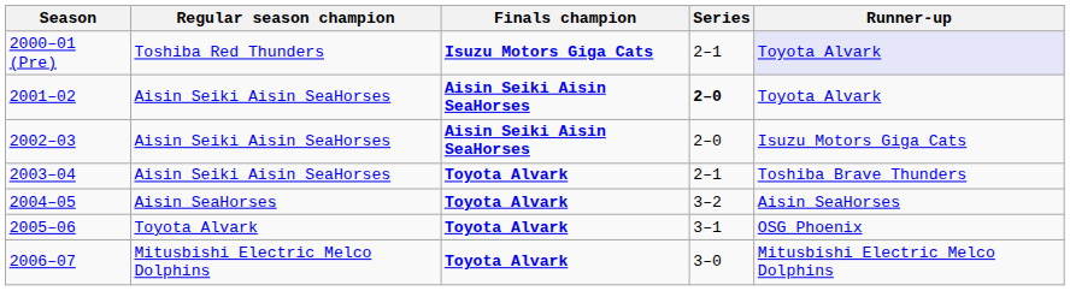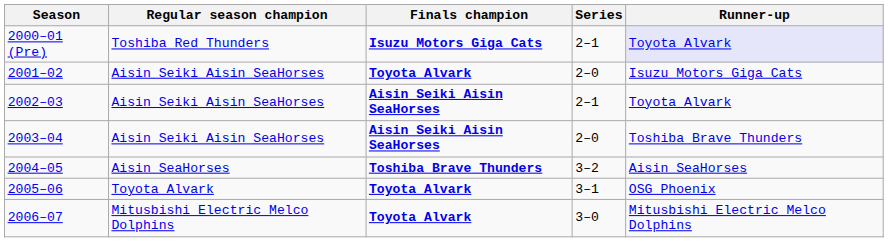2001–02 | Finals champion: Aisin Seiki Aisin SeaHorses -> Toyota Alvark
2001–02 | Series: bold -> normal
2001–02 | Runner-up: Toyota Alvark -> Isuzu Motors Giga Cats
2002–03 | Series: 2–0 -> 2–1
2002–03 | Runner-up: Isuzu Motors Giga Cats -> Toyota Alvark
2003–04 | Finals champion: Toyota Alvark -> Aisin Seiki Aisin SeaHorses
2003–04 | Series: 2–1 -> 2–0
2004–05 | Finals champion: Toyota Alvark -> Toshiba Brave Thunders
